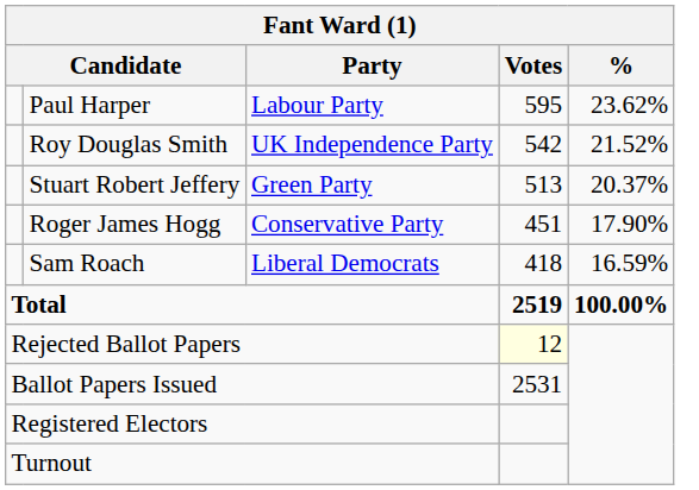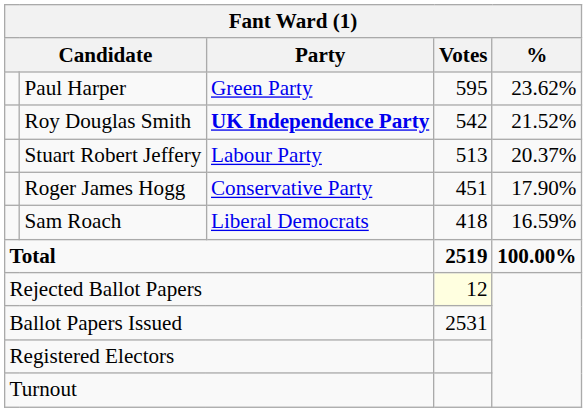Paul Harper | Party: Labour Party -> Green Party
Roy Douglas Smith | Party: normal -> bold
Stuart Robert Jeffery | Party: Green Party -> Labour Party
